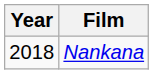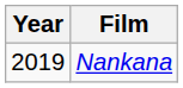Nankana | Year: 2018 -> 2019
